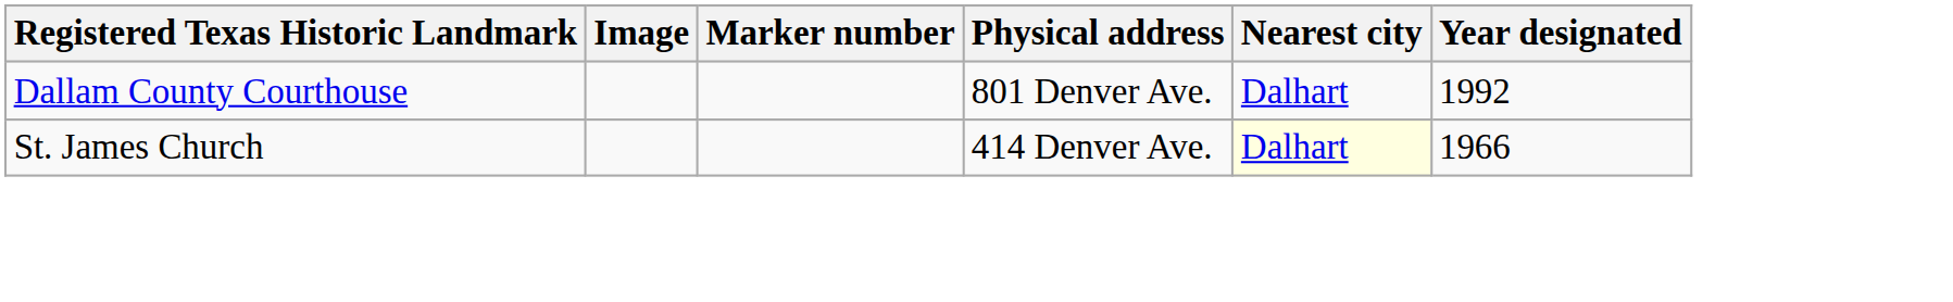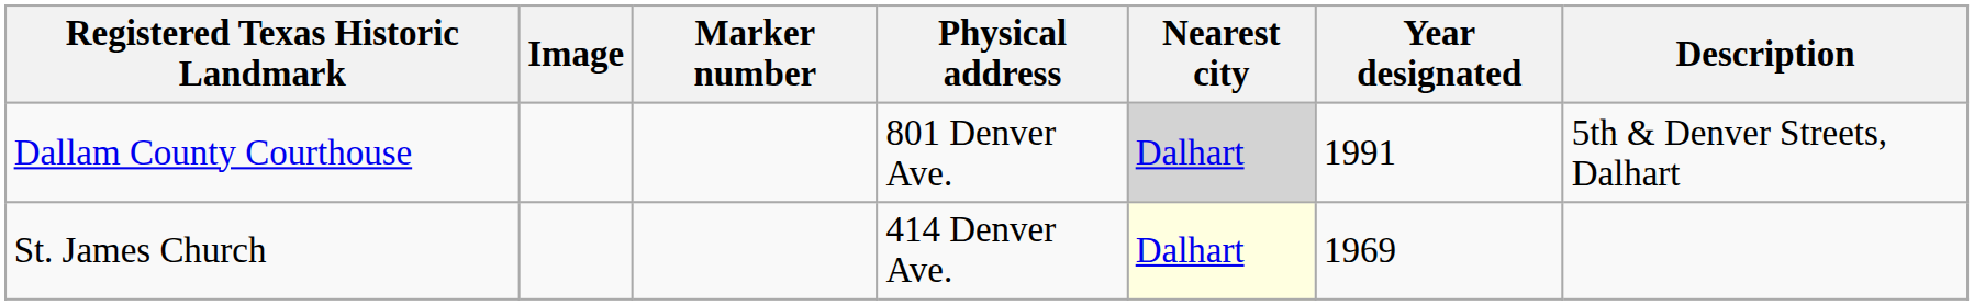+ column: Description | 5th & Denver Streets, Dalhart
Dallam County Courthouse | Nearest city: no background -> lightgrey background
Dallam County Courthouse | Year designated: 1992 -> 1991
St. James Church | Year designated: 1966 -> 1969
